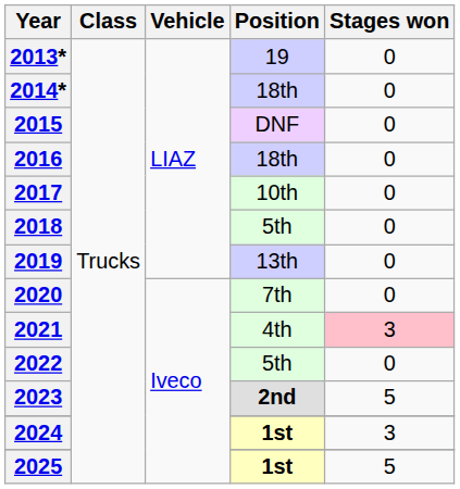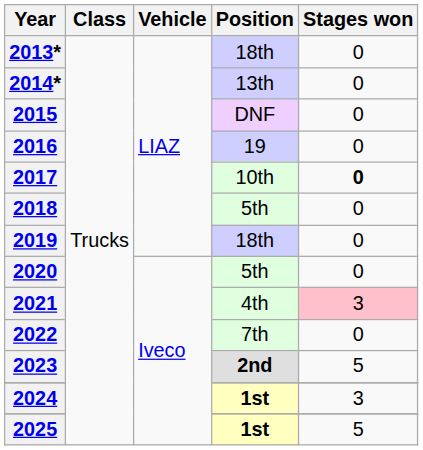2013* | Position: 19 -> 18th
2014* | Position: 18th -> 13th
2016 | Position: 18th -> 19
2017 | Stages won: normal -> bold
2019 | Position: 13th -> 18th
2020 | Position: 7th -> 5th
2022 | Position: 5th -> 7th
